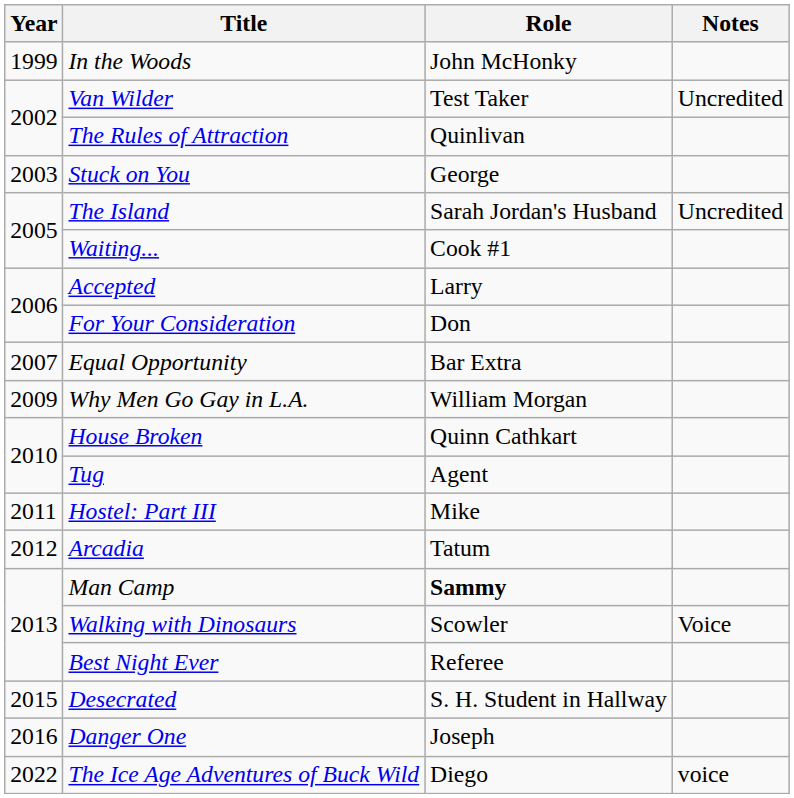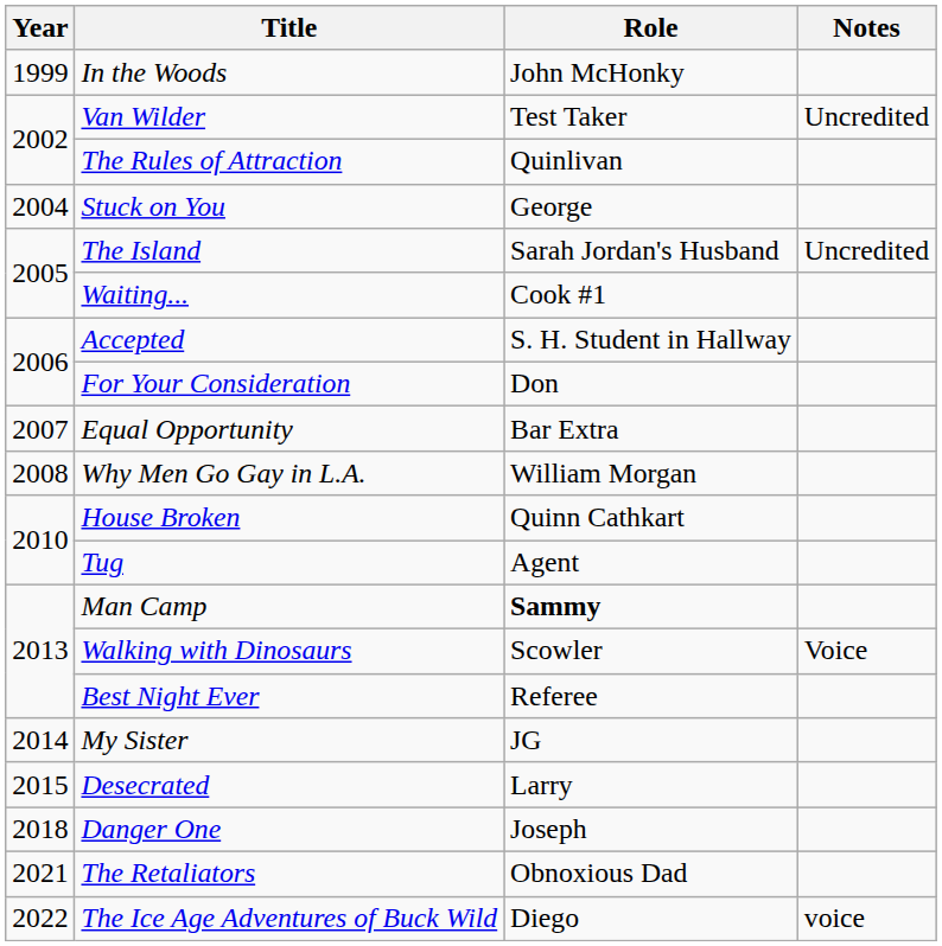Stuck on You | Year: 2003 -> 2004
Accepted | Role: Larry -> S. H. Student in Hallway
Why Men Go Gay in L.A. | Year: 2009 -> 2008
- row: 2011 | Hostel: Part III | Mike
- row: 2012 | Arcadia | Tatum
+ row: 2014 | My Sister | JG
Desecrated | Role: S. H. Student in Hallway -> Larry
Danger One | Year: 2016 -> 2018
+ row: 2021 | The Retaliators | Obnoxious Dad
